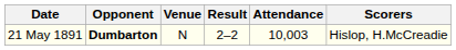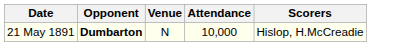- column: Result | 2–2
21 May 1891 | Attendance: 10,003 -> 10,000
